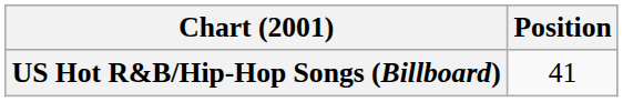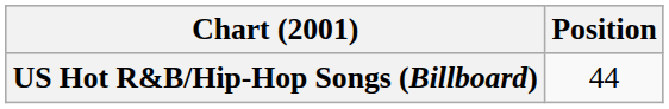US Hot R&B/Hip-Hop Songs (Billboard) | Position: 41 -> 44
